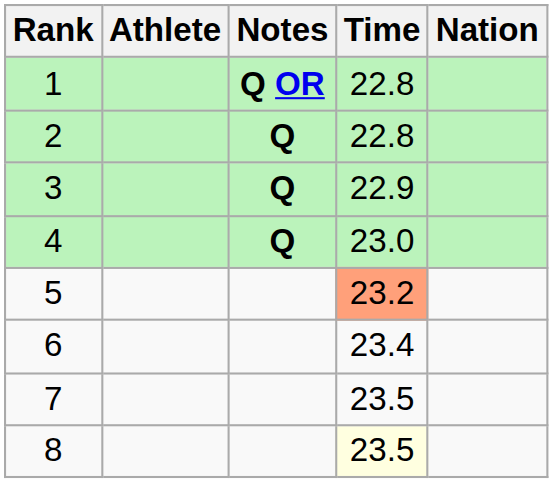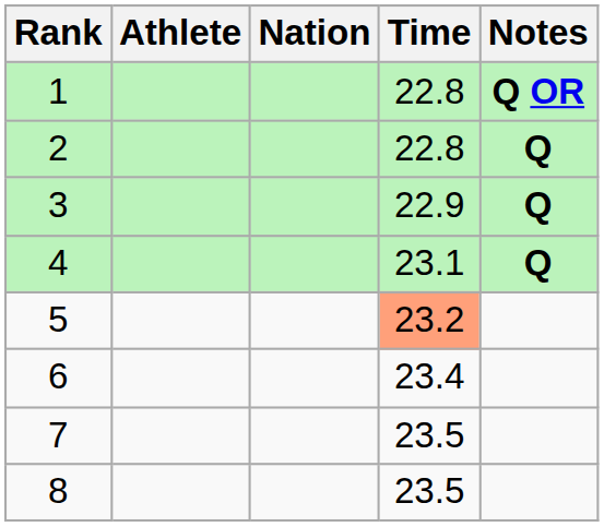columns swapped: Nation <-> Notes
4 | Time: 23.0 -> 23.1
8 | Time: lightyellow background -> no background
